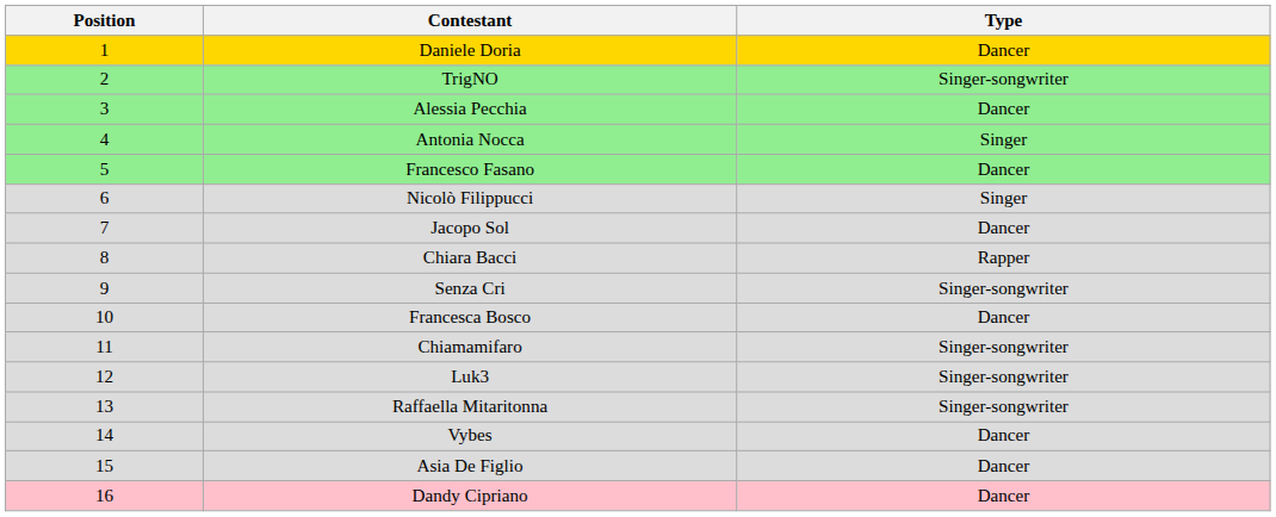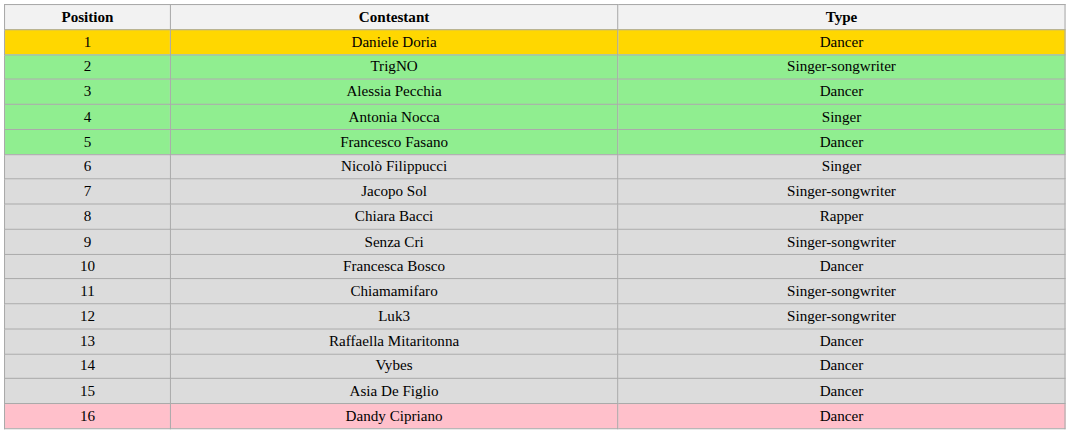Jacopo Sol | Type: Dancer -> Singer-songwriter
Raffaella Mitaritonna | Type: Singer-songwriter -> Dancer
